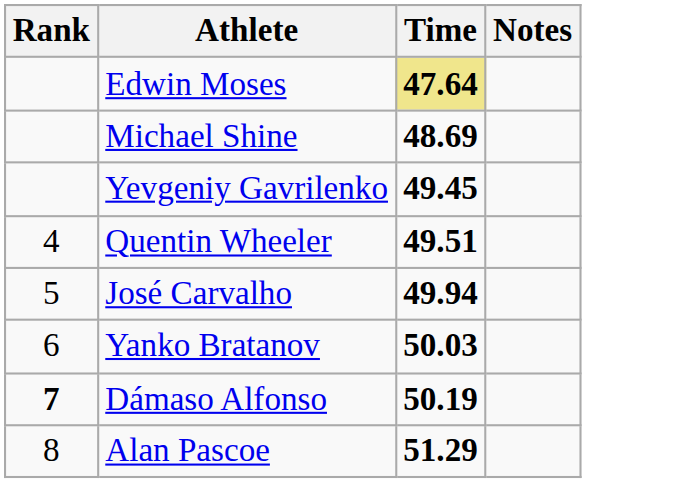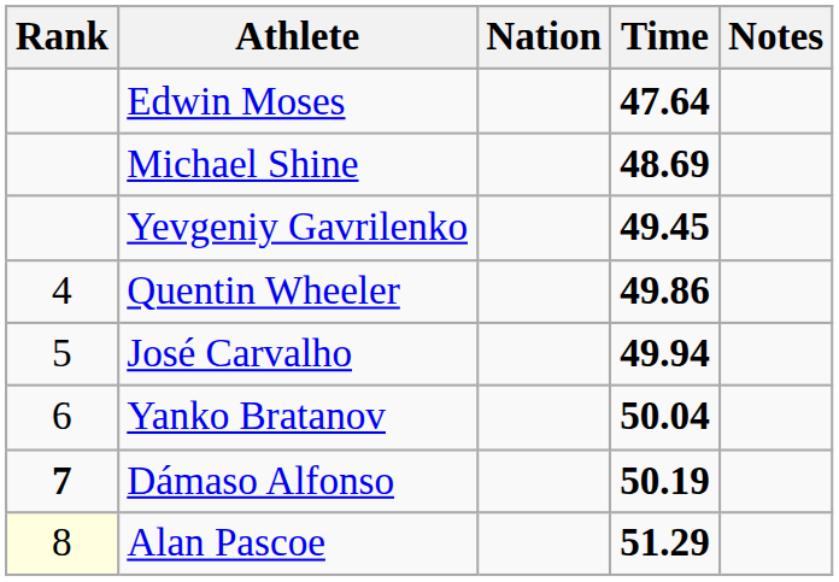+ column: Nation
Edwin Moses | Time: khaki background -> no background
Quentin Wheeler | Time: 49.51 -> 49.86
Yanko Bratanov | Time: 50.03 -> 50.04
Alan Pascoe | Rank: no background -> lightyellow background
